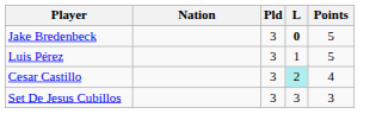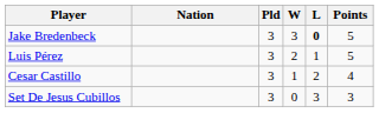+ column: W | 3 | 2 | 1 | 0
Cesar Castillo | L: paleturquoise background -> no background
